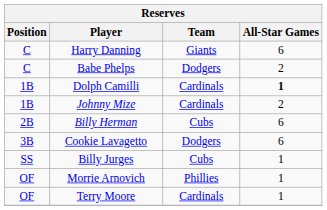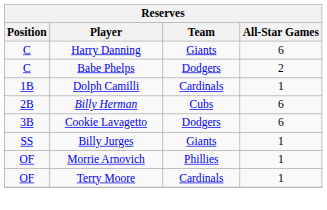Dolph Camilli | All-Star Games: bold -> normal
- row: 1B | Johnny Mize | Cardinals | 2
Billy Jurges | Team: Cubs -> Giants
